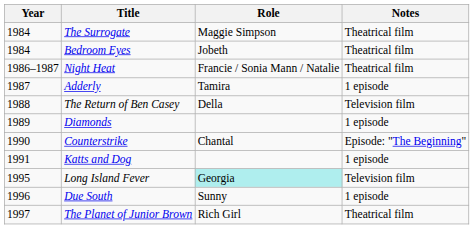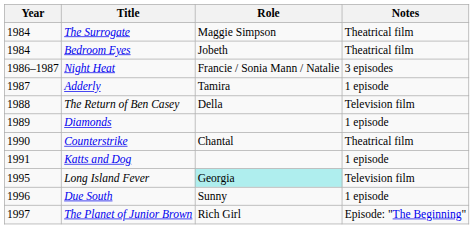Night Heat | Notes: Theatrical film -> 3 episodes
Counterstrike | Notes: Episode: "The Beginning" -> Theatrical film
The Planet of Junior Brown | Notes: Theatrical film -> Episode: "The Beginning"
